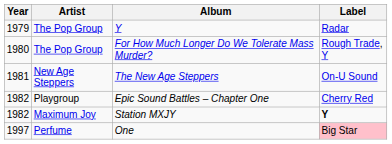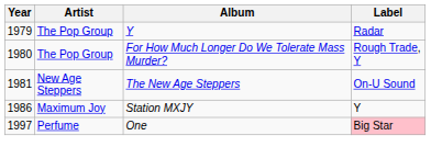- row: 1982 | Playgroup | Epic Sound Battles – Chapter One | Cherry Red
Station MXJY | Year: 1982 -> 1986
Station MXJY | Label: bold -> normal
